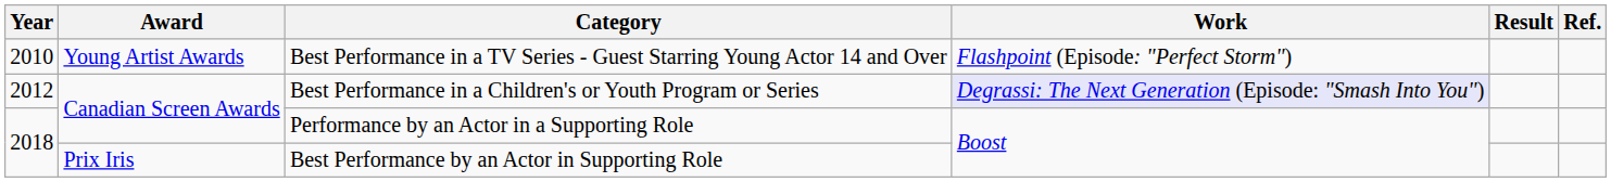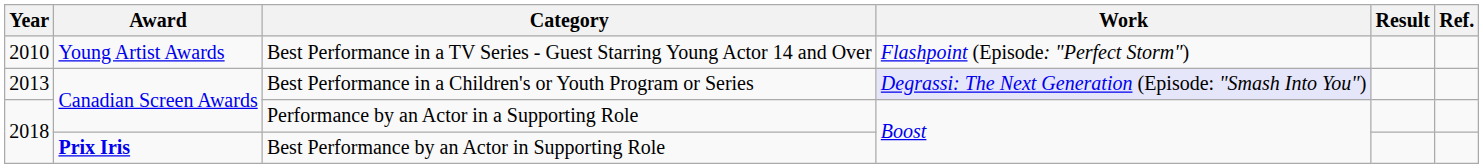Best Performance in a Children's or Youth Program or Series | Year: 2012 -> 2013
Best Performance by an Actor in Supporting Role | Award: normal -> bold
